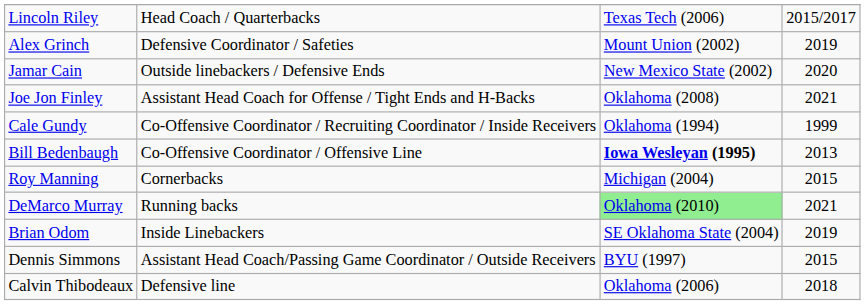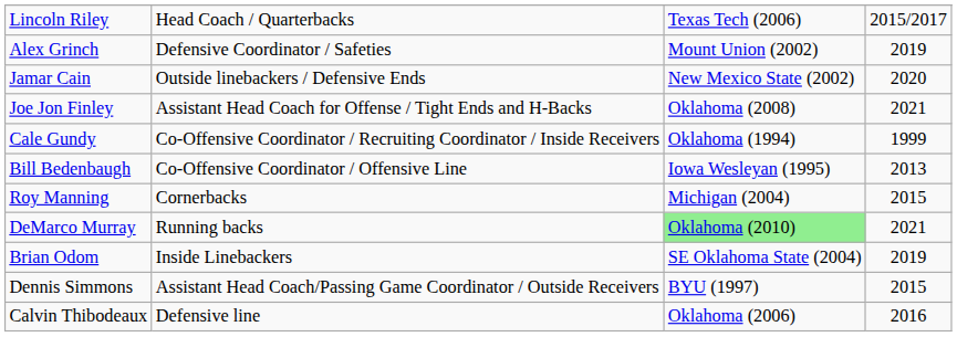Bill Bedenbaugh | column 3: bold -> normal
Calvin Thibodeaux | column 4: 2018 -> 2016
